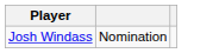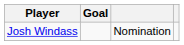+ column: Goal
